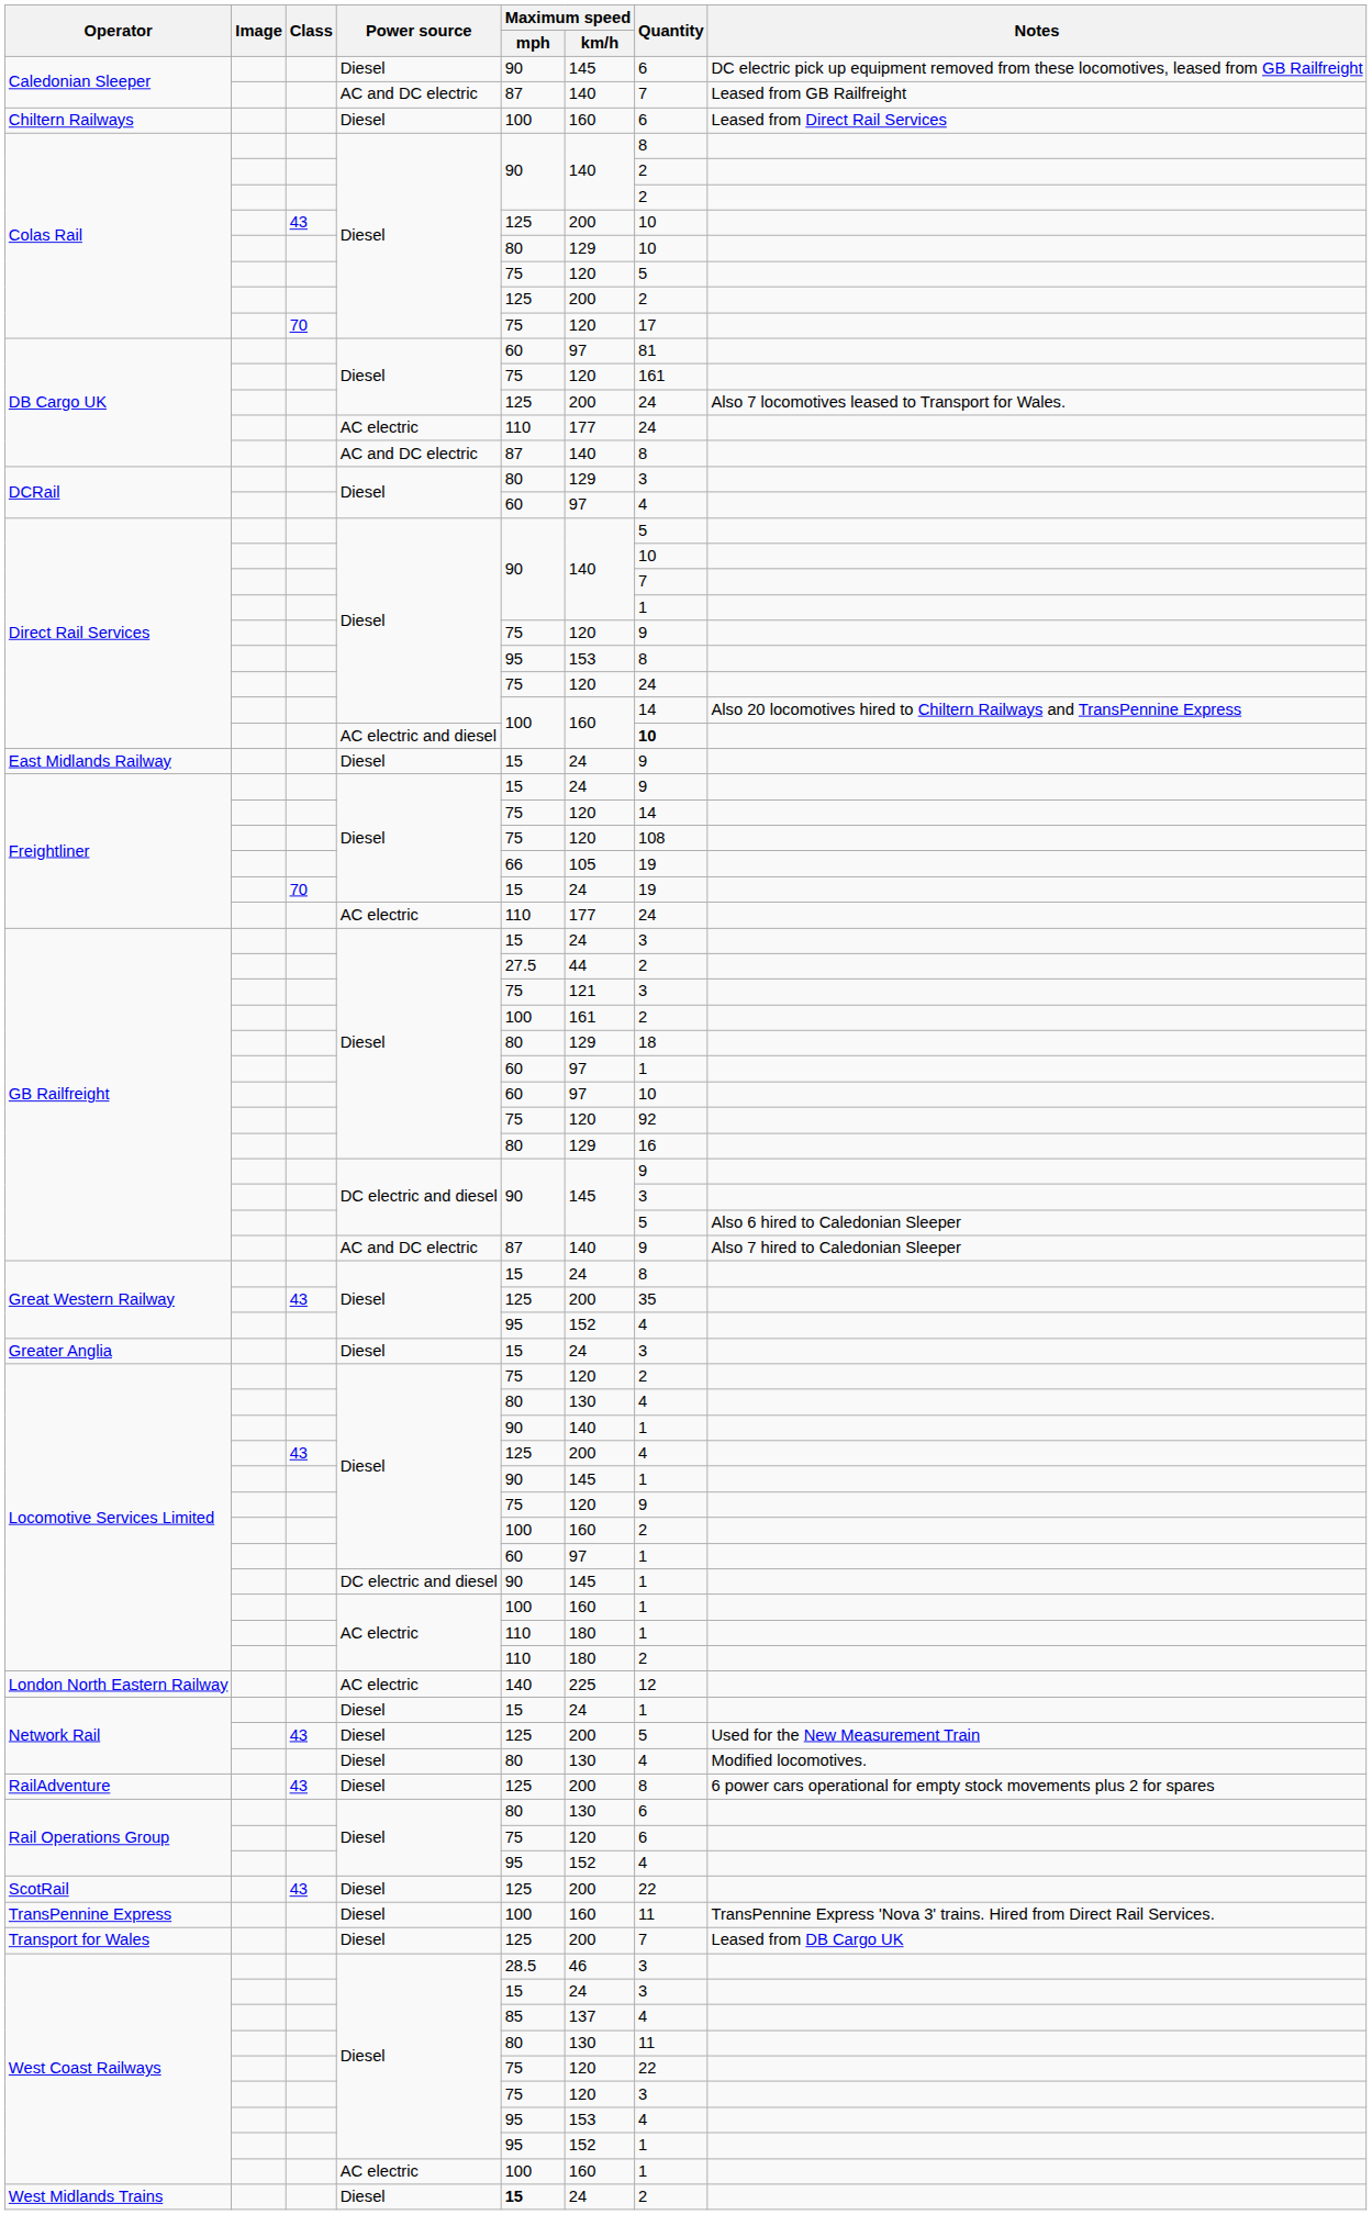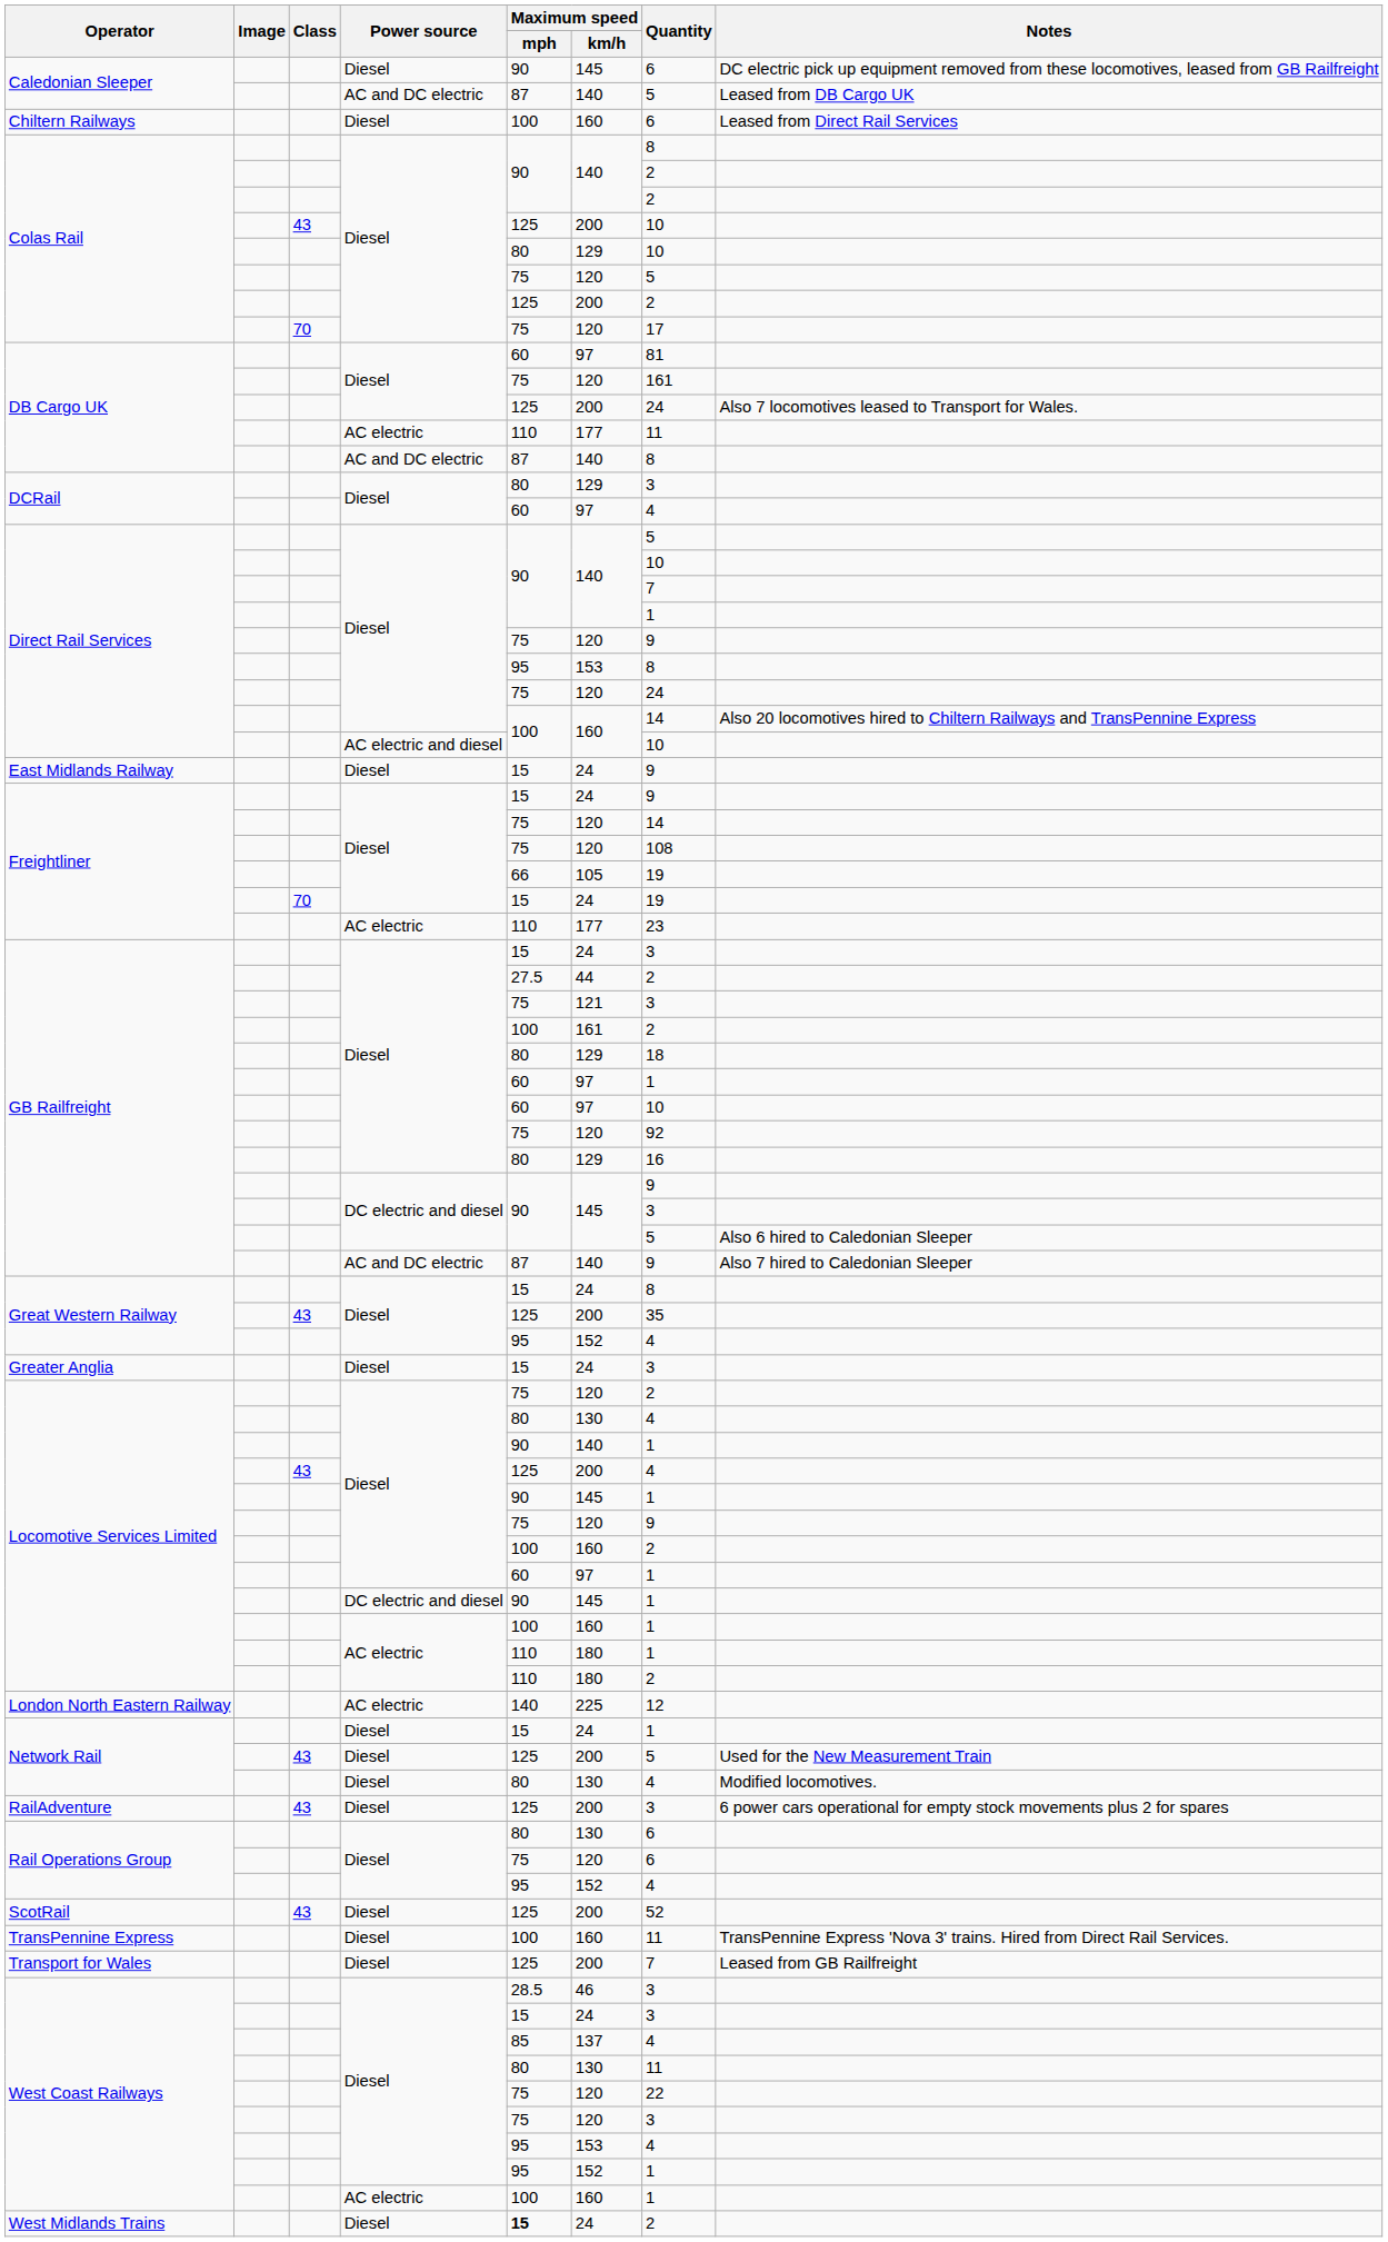Caledonian Sleeper / AC and DC electric | Quantity: 7 -> 5
Caledonian Sleeper / AC and DC electric | Notes: Leased from GB Railfreight -> Leased from DB Cargo UK
DB Cargo UK / AC electric | Quantity: 24 -> 11
Direct Rail Services / AC electric and diesel | Quantity: bold -> normal
Freightliner / AC electric | Quantity: 24 -> 23
RailAdventure | Quantity: 8 -> 3
ScotRail | Quantity: 22 -> 52
Transport for Wales | Notes: Leased from DB Cargo UK -> Leased from GB Railfreight
